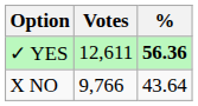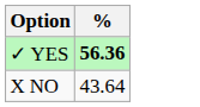- column: Votes | 12,611 | 9,766
